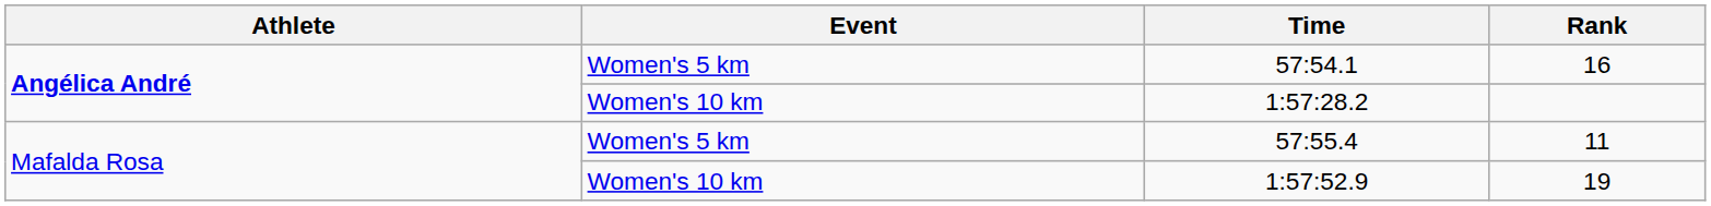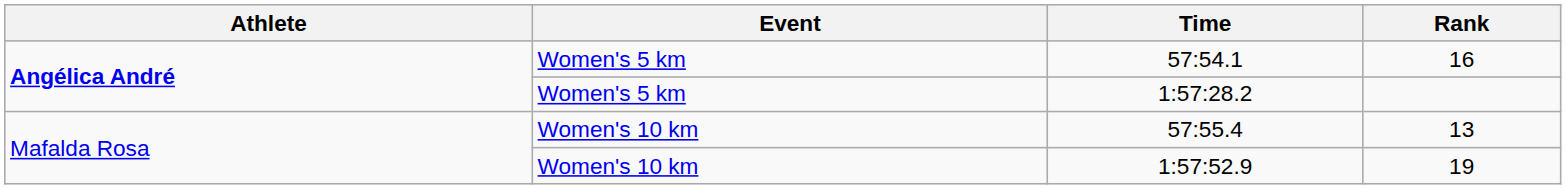1:57:28.2 | Event: Women's 10 km -> Women's 5 km
57:55.4 | Event: Women's 5 km -> Women's 10 km
57:55.4 | Rank: 11 -> 13
